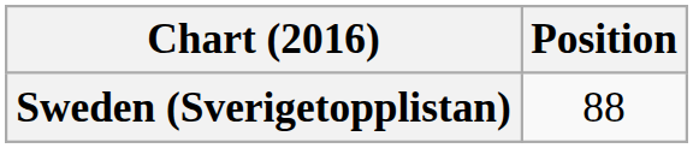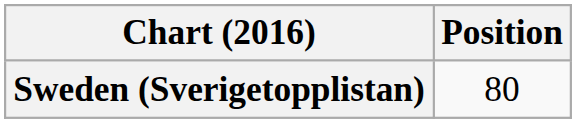Sweden (Sverigetopplistan) | Position: 88 -> 80
